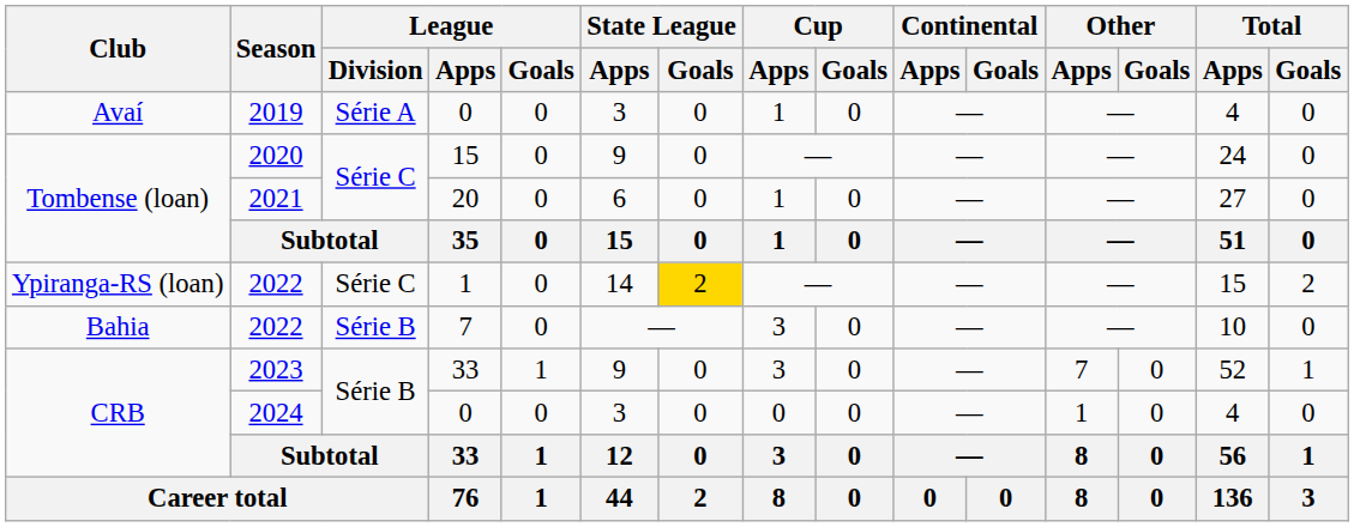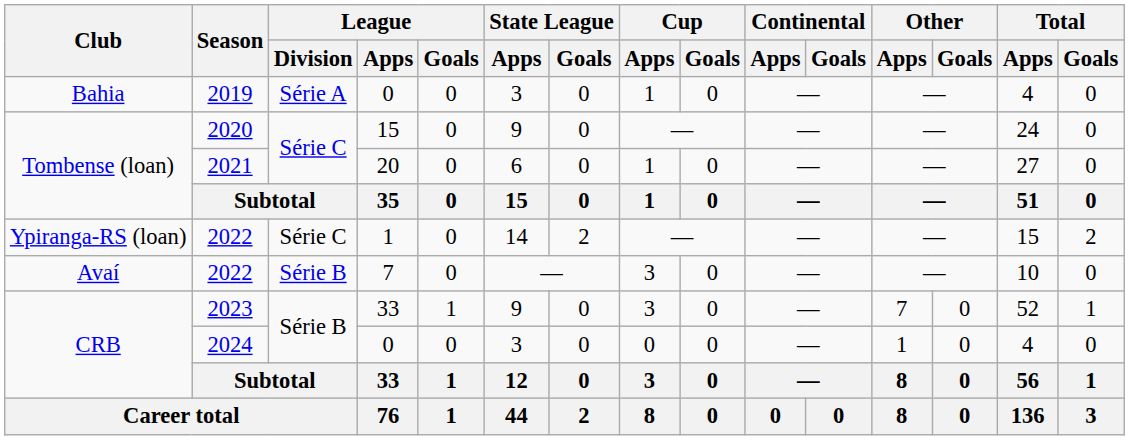2019 | Club: Avaí -> Bahia
2022 / 1 | State League / Goals: gold background -> no background
2022 / 7 | Club: Bahia -> Avaí
